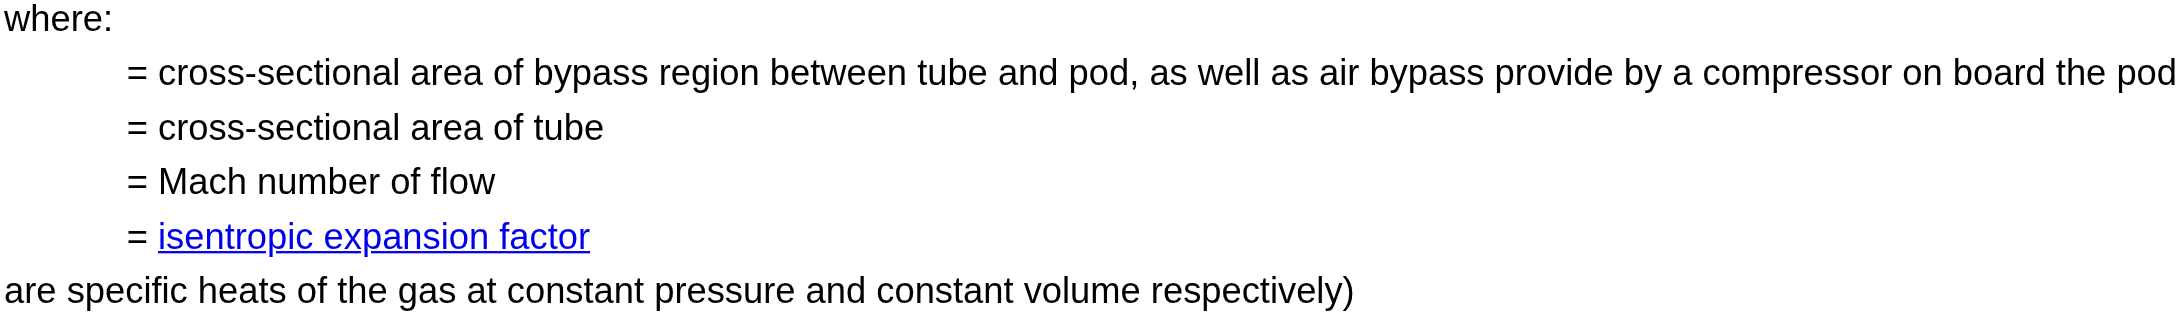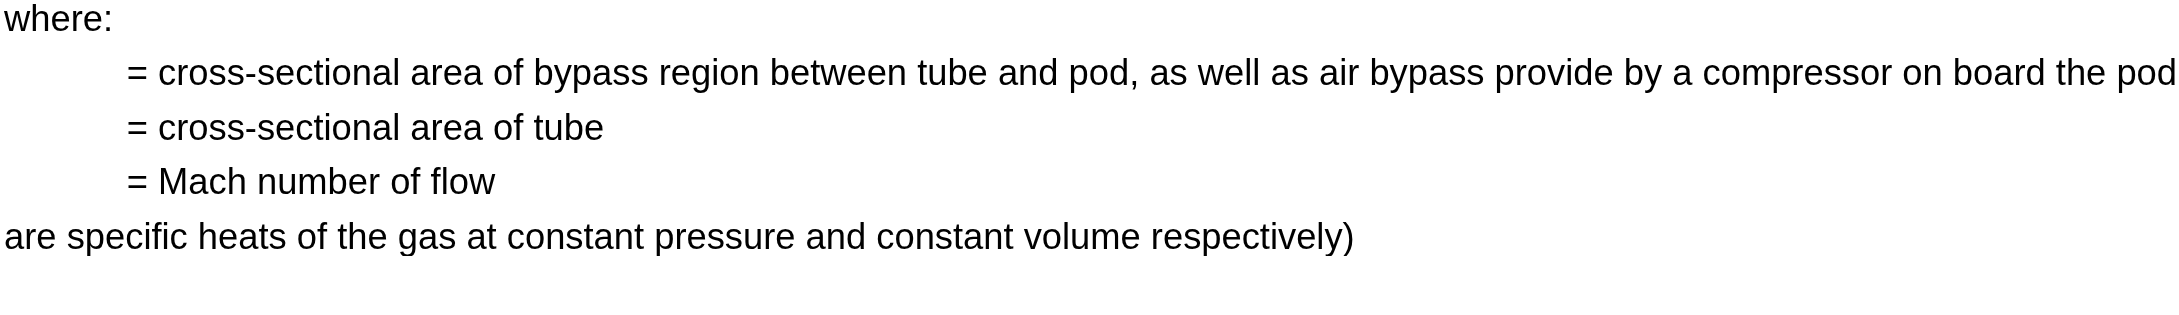- row: = isentropic expansion factor
